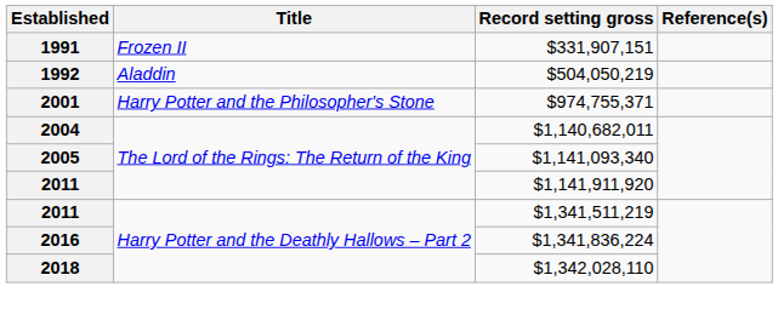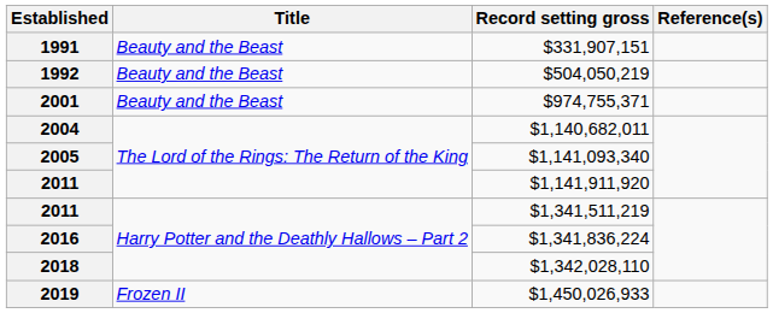1991 | Title: Frozen II -> Beauty and the Beast
1992 | Title: Aladdin -> Beauty and the Beast
2001 | Title: Harry Potter and the Philosopher's Stone -> Beauty and the Beast
+ row: 2019 | Frozen II | $1,450,026,933
